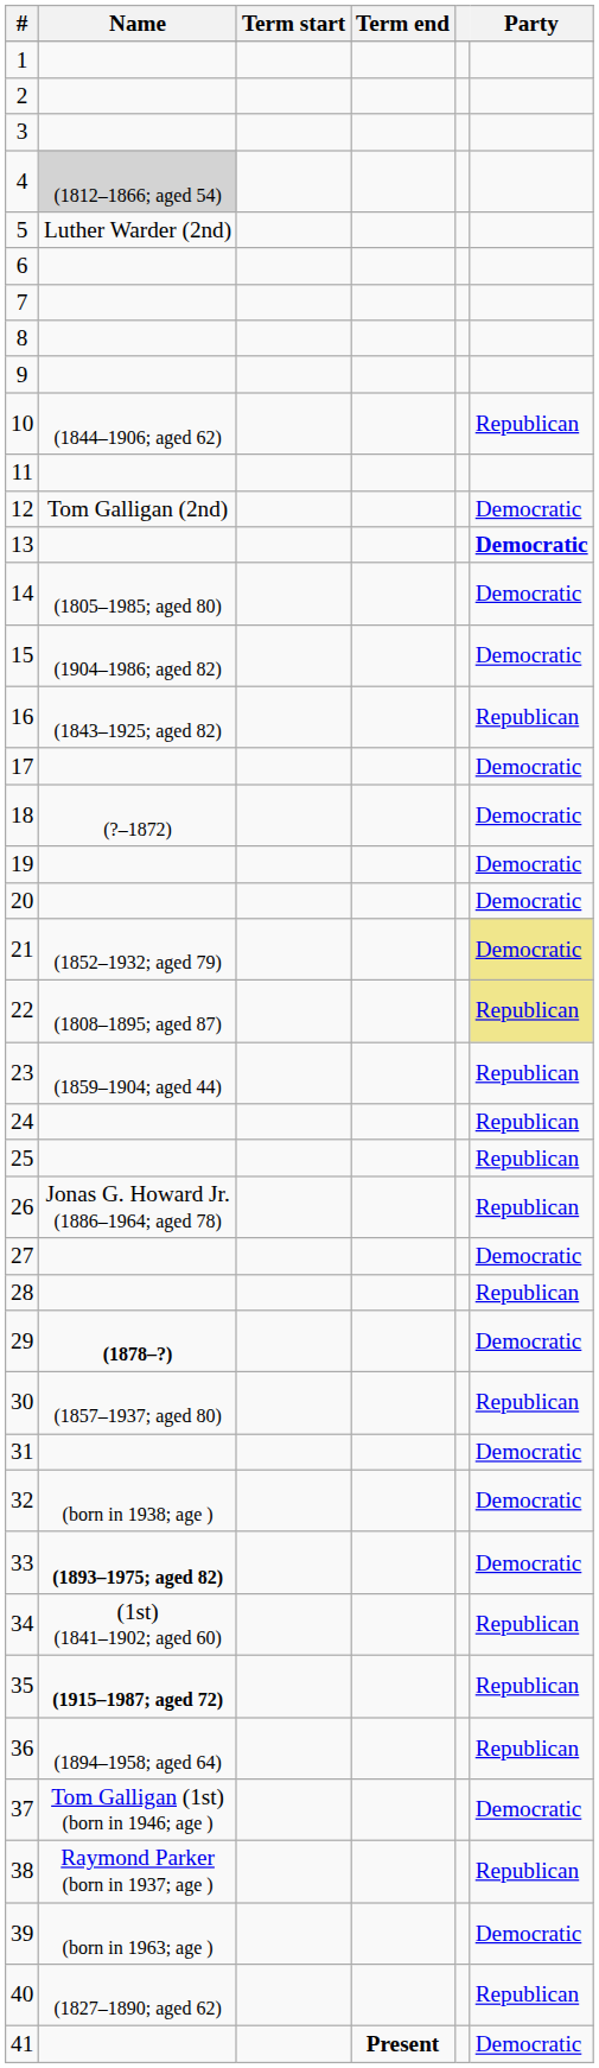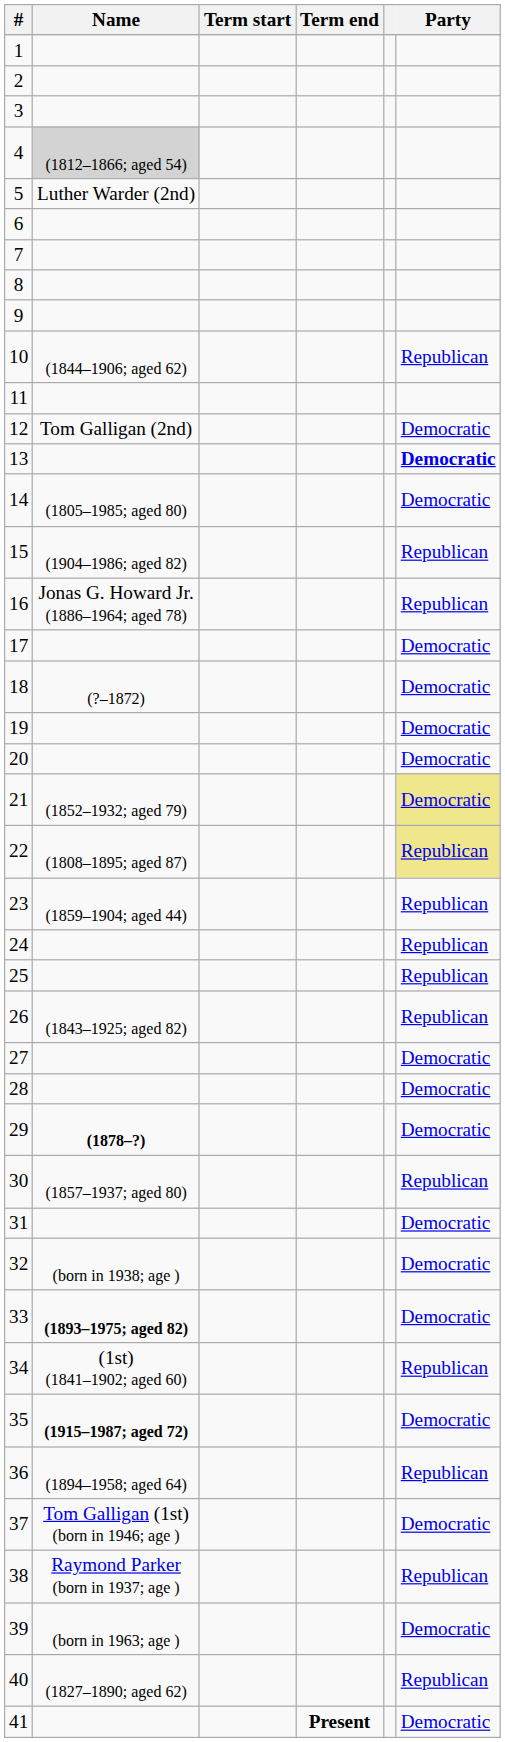15 | Party: Democratic -> Republican
16 | Name: (1843–1925; aged 82) -> Jonas G. Howard Jr. (1886–1964; aged 78)
26 | Name: Jonas G. Howard Jr. (1886–1964; aged 78) -> (1843–1925; aged 82)
28 | Party: Republican -> Democratic
35 | Party: Republican -> Democratic
